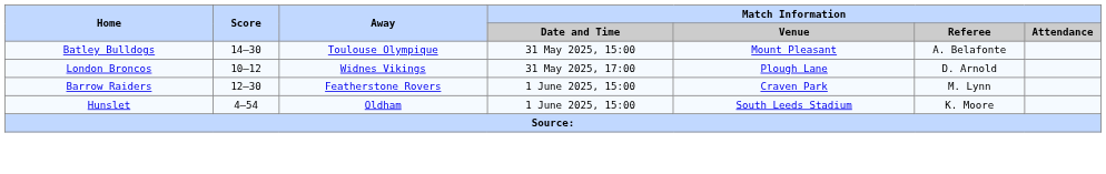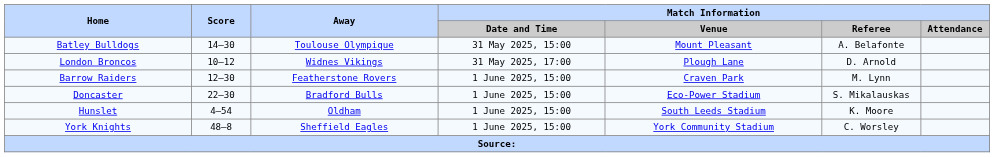+ row: Doncaster | 22–30 | Bradford Bulls | 1 June 2025, 15:00 | Eco-Power Stadium | S. Mikalauskas
+ row: York Knights | 48–8 | Sheffield Eagles | 1 June 2025, 15:00 | York Community Stadium | C. Worsley
